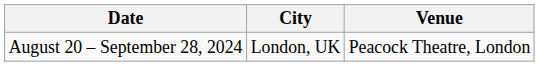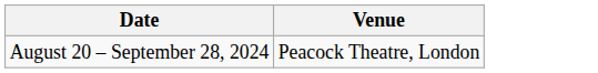- column: City | London, UK
